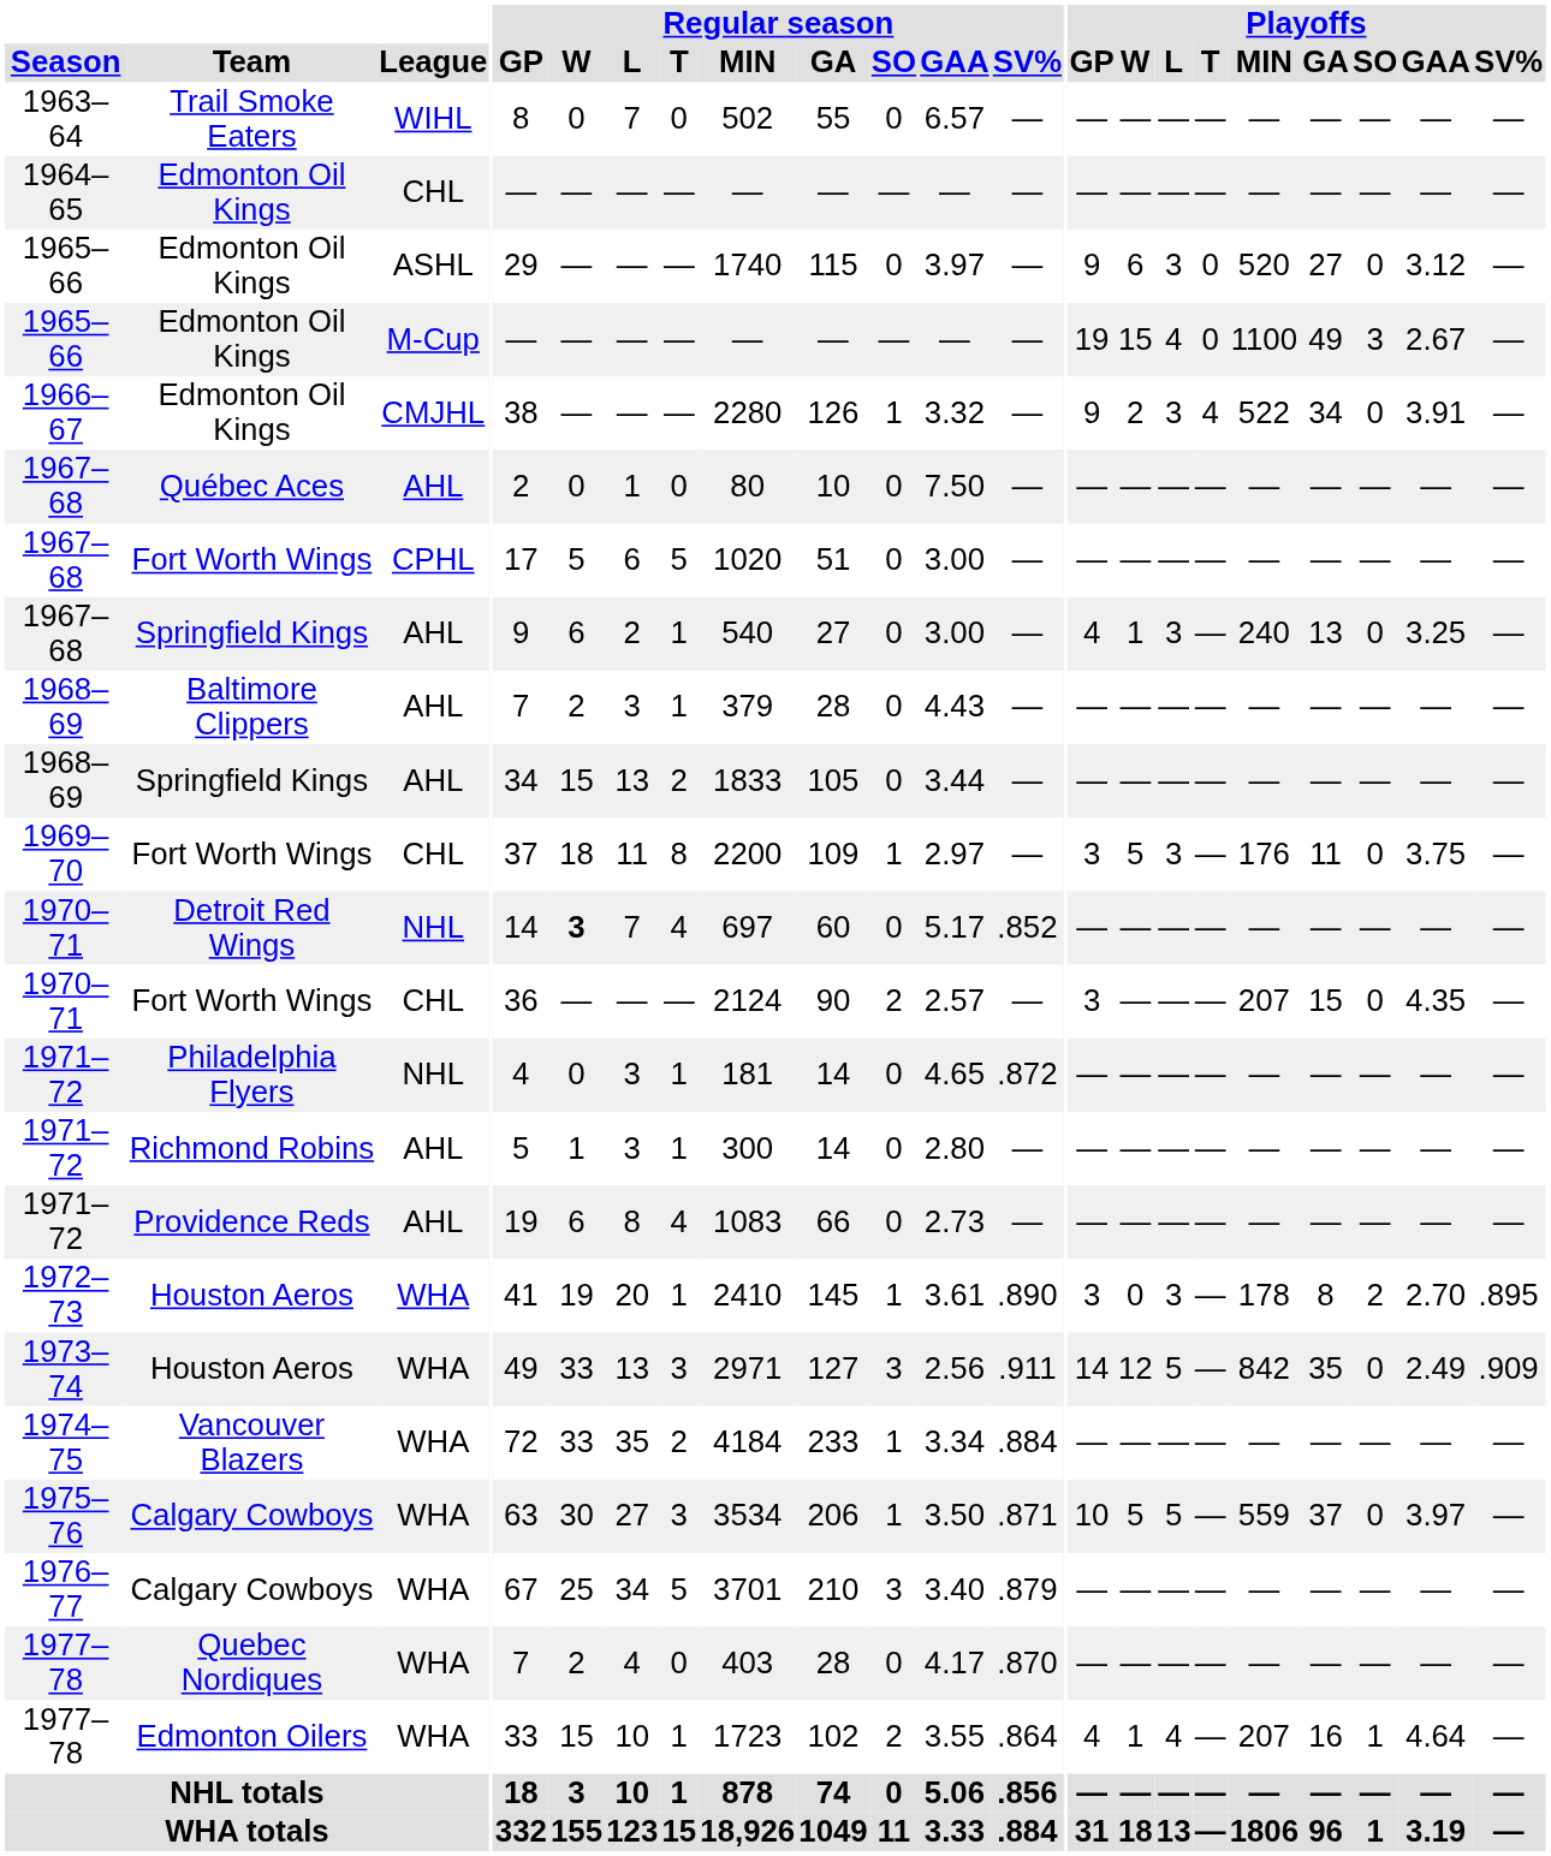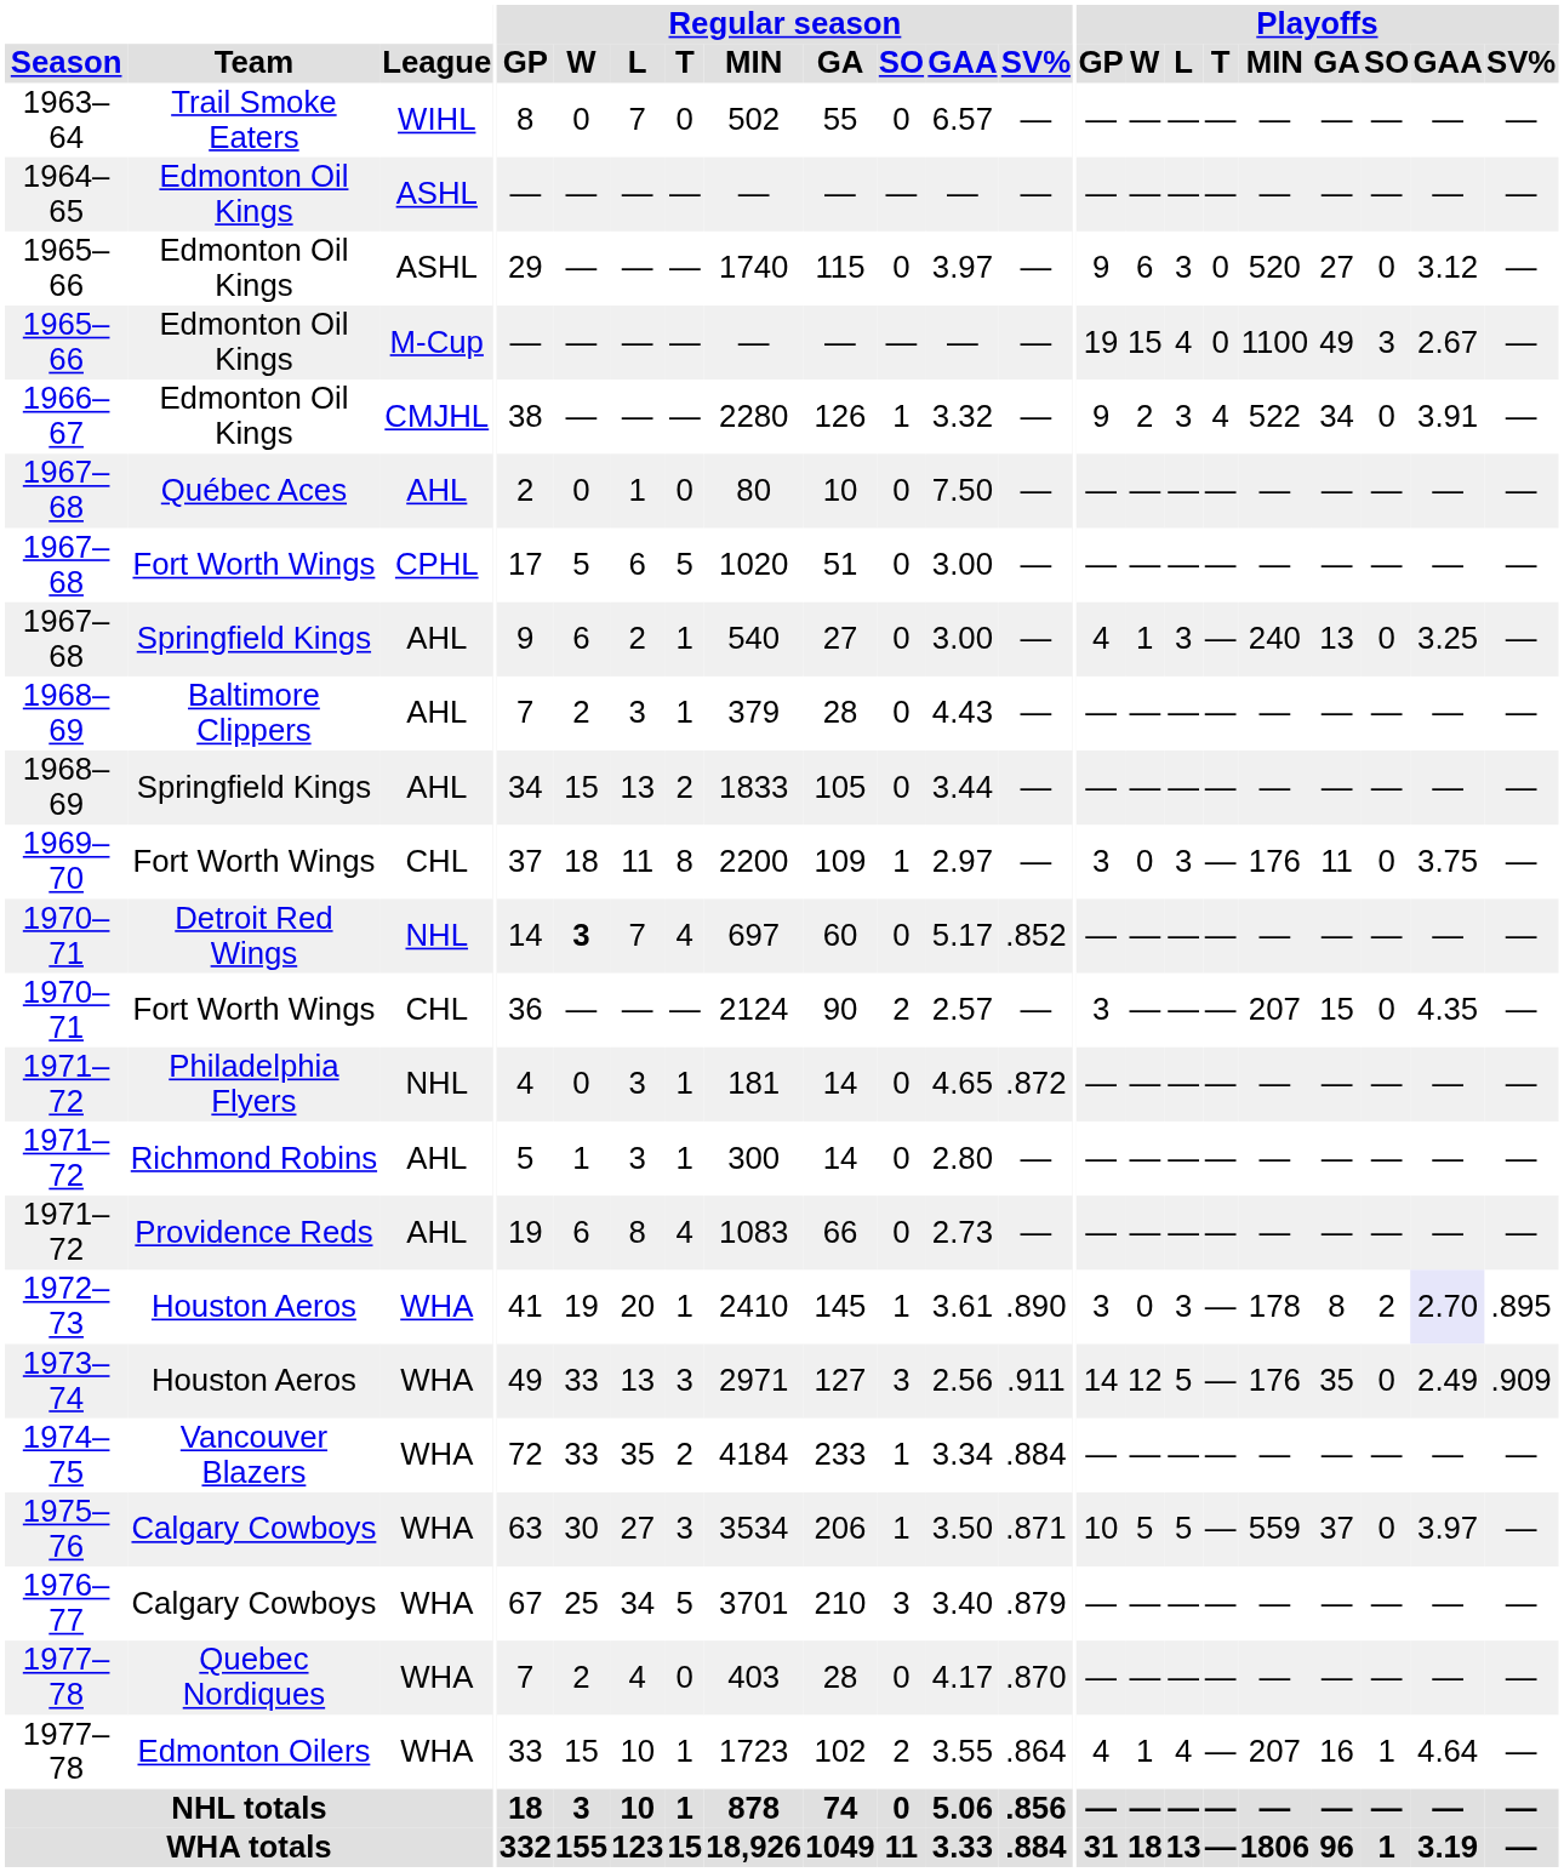1964–65 | League: CHL -> ASHL
1969–70 | Playoffs / W: 5 -> 0
1972–73 | Playoffs / GAA: no background -> lavender background
1973–74 | Playoffs / MIN: 842 -> 176
